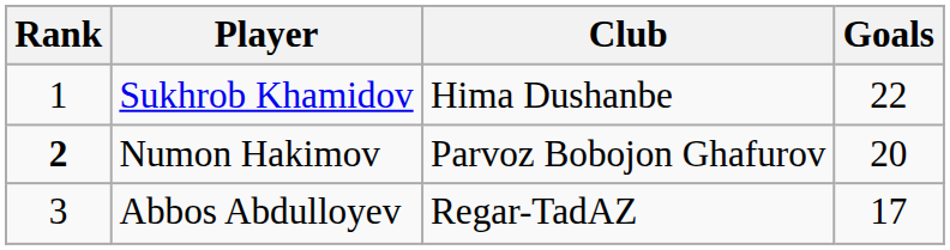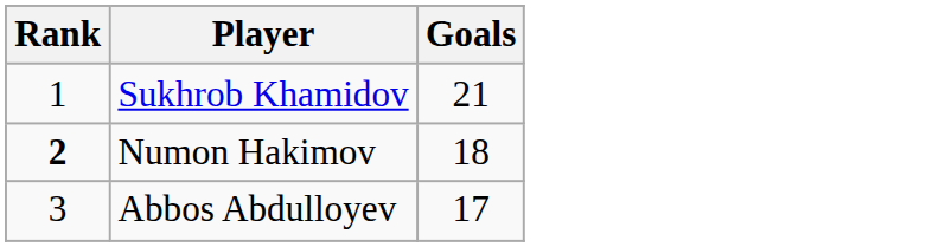- column: Club | Hima Dushanbe | Parvoz Bobojon Ghafurov | Regar-TadAZ
Sukhrob Khamidov | Goals: 22 -> 21
Numon Hakimov | Goals: 20 -> 18
